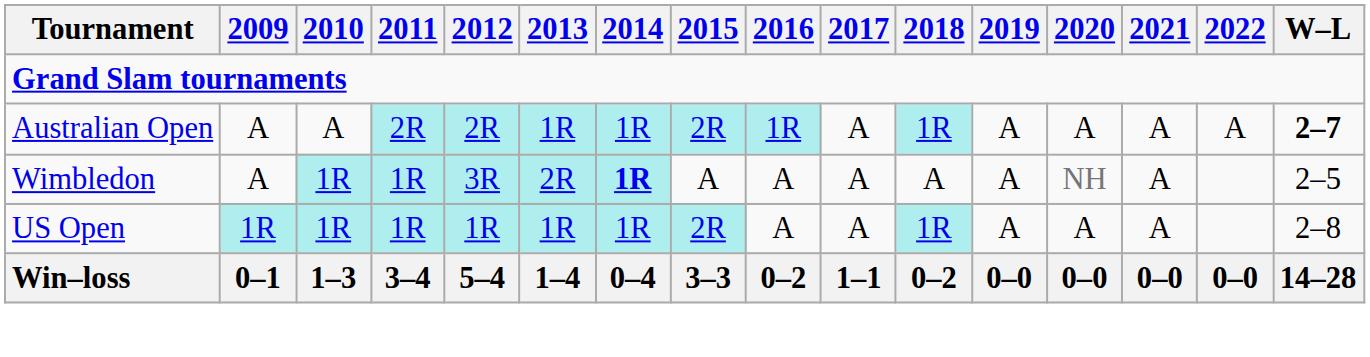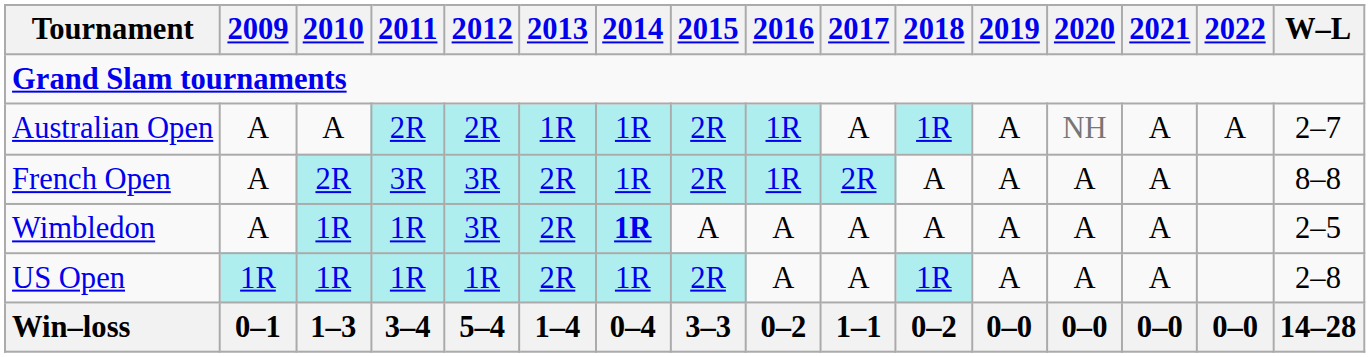Australian Open | 2020: A -> NH
Australian Open | W–L: bold -> normal
+ row: French Open | A | 2R | 3R | 3R | 2R | 1R | 2R | 1R | 2R | A | A | A | A | 8–8
Wimbledon | 2020: NH -> A
US Open | 2013: 1R -> 2R
